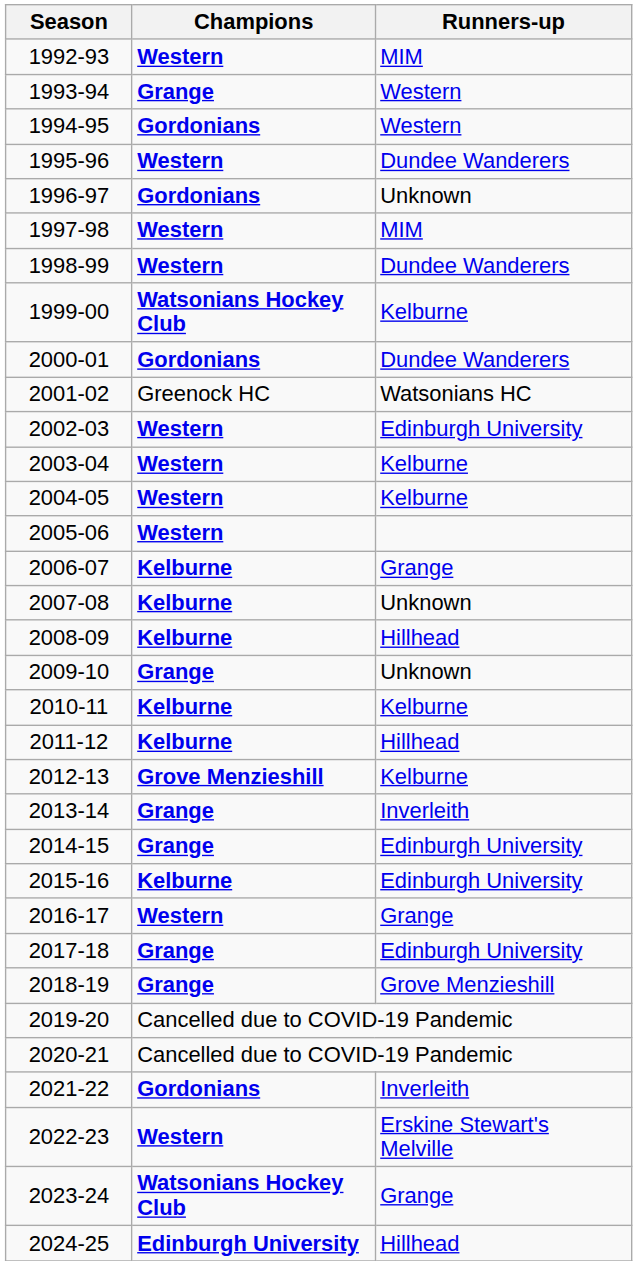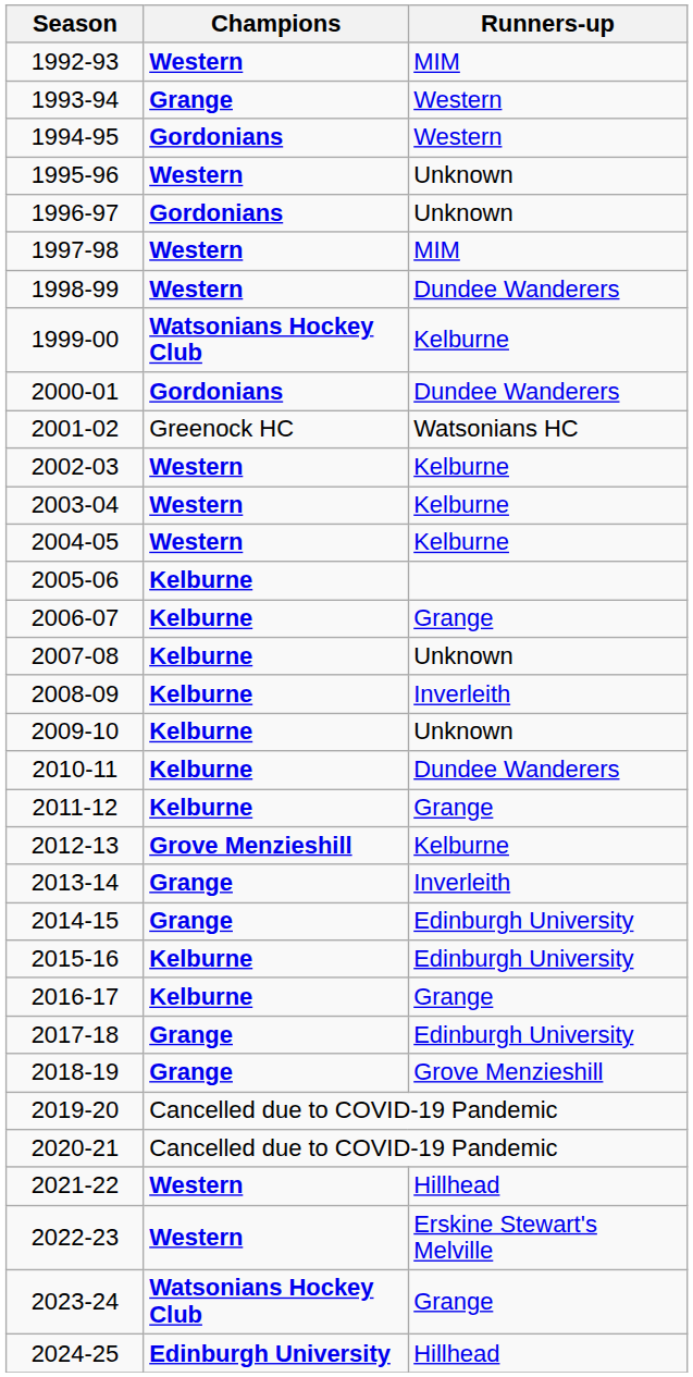1995-96 | Runners-up: Dundee Wanderers -> Unknown
2002-03 | Runners-up: Edinburgh University -> Kelburne
2005-06 | Champions: Western -> Kelburne
2008-09 | Runners-up: Hillhead -> Inverleith
2009-10 | Champions: Grange -> Kelburne
2010-11 | Runners-up: Kelburne -> Dundee Wanderers
2011-12 | Runners-up: Hillhead -> Grange
2016-17 | Champions: Western -> Kelburne
2021-22 | Champions: Gordonians -> Western
2021-22 | Runners-up: Inverleith -> Hillhead
